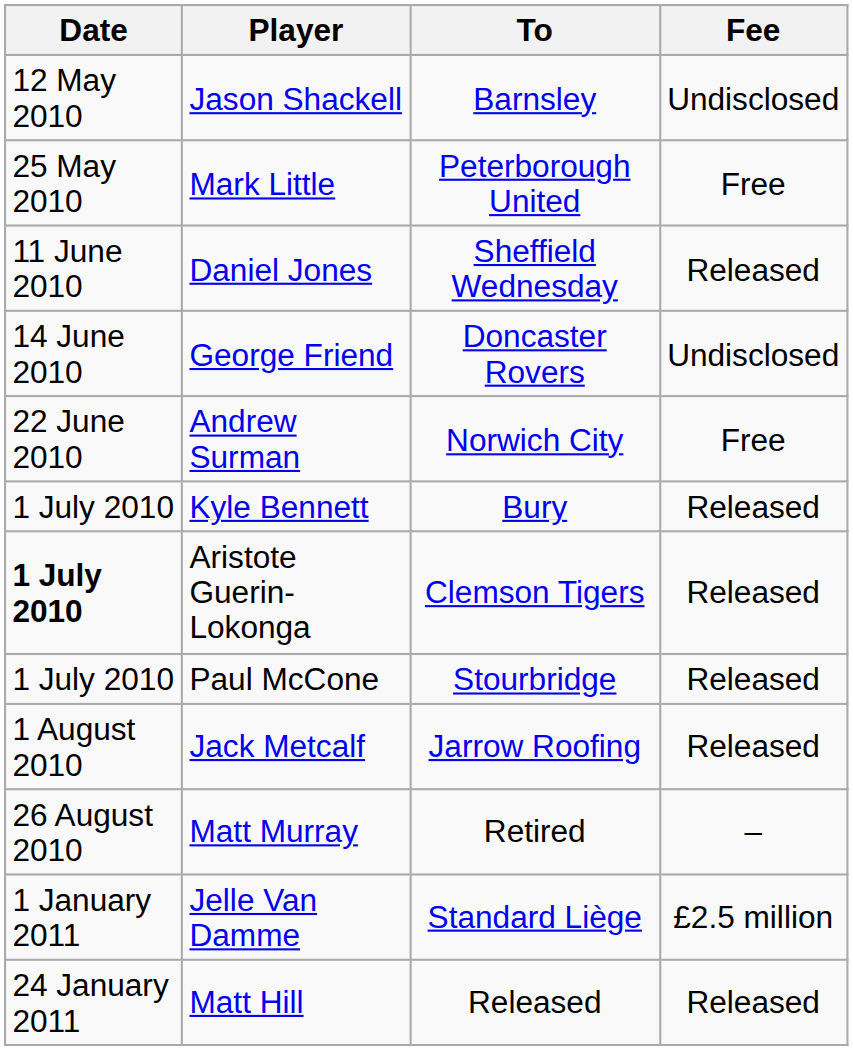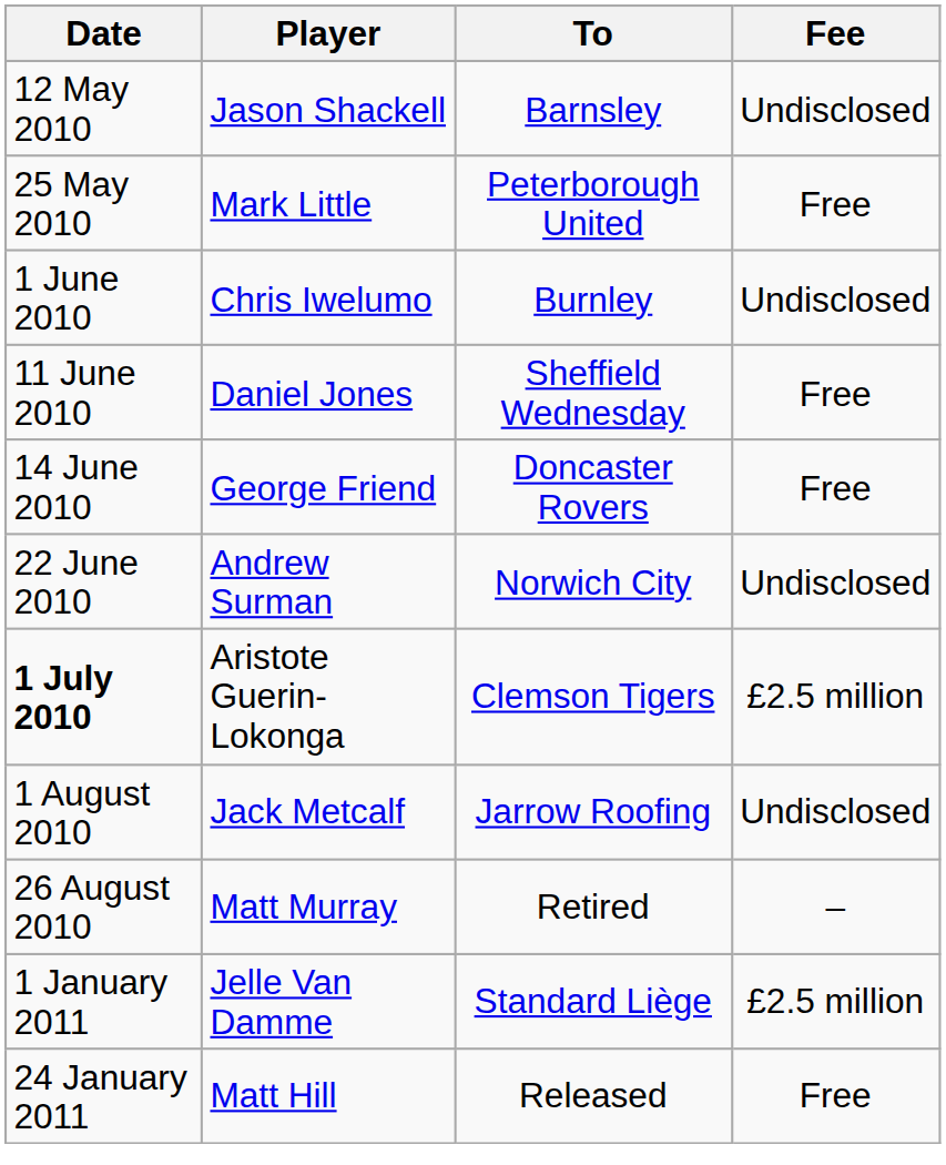+ row: 1 June 2010 | Chris Iwelumo | Burnley | Undisclosed
Daniel Jones | Fee: Released -> Free
George Friend | Fee: Undisclosed -> Free
Andrew Surman | Fee: Free -> Undisclosed
- row: 1 July 2010 | Kyle Bennett | Bury | Released
Aristote Guerin-Lokonga | Fee: Released -> £2.5 million
- row: 1 July 2010 | Paul McCone | Stourbridge | Released
Jack Metcalf | Fee: Released -> Undisclosed
Matt Hill | Fee: Released -> Free
